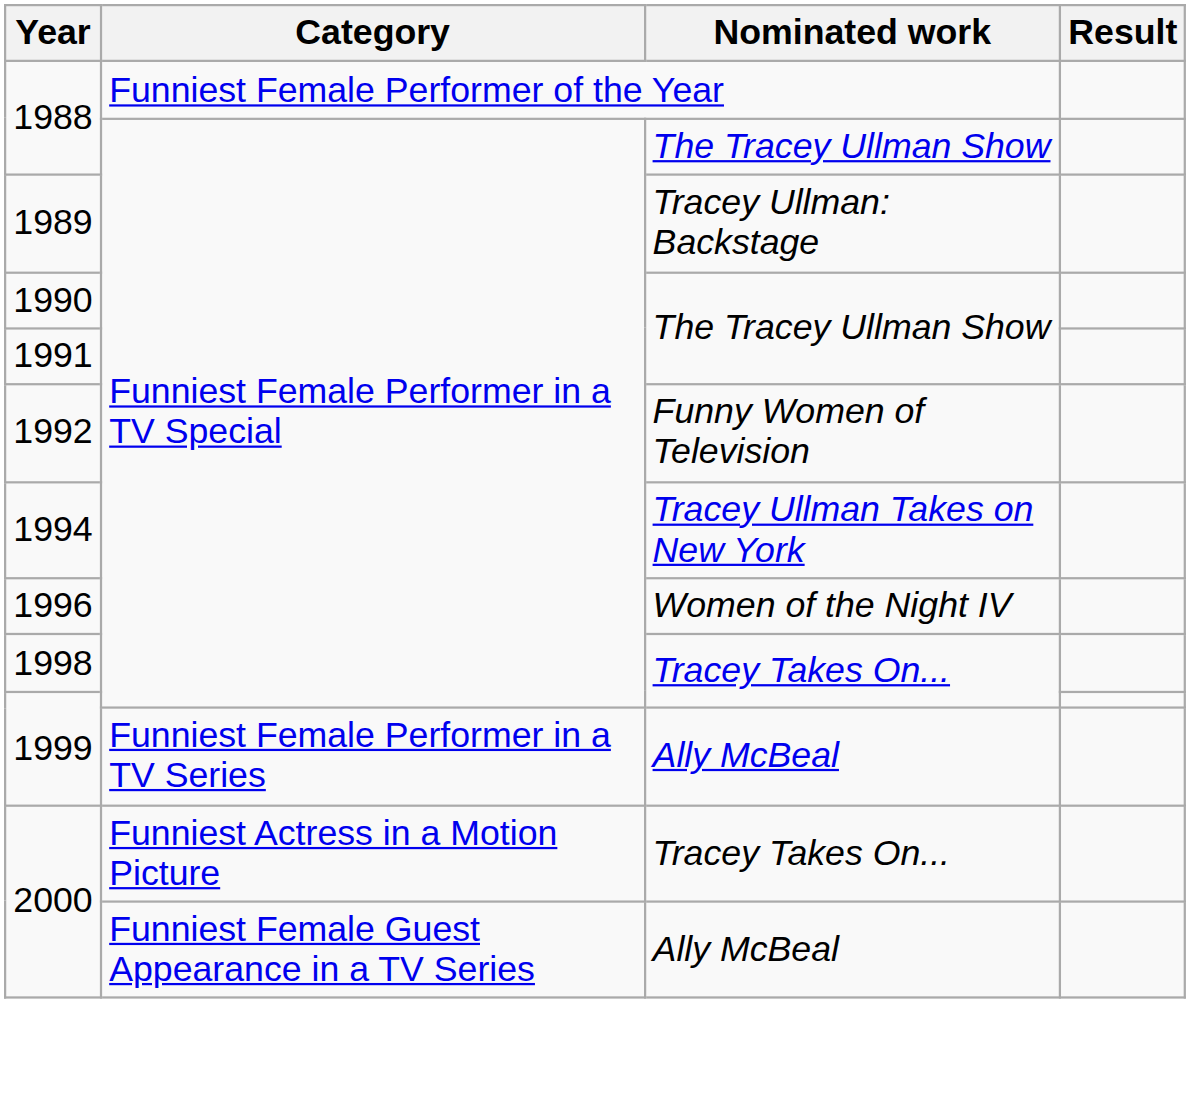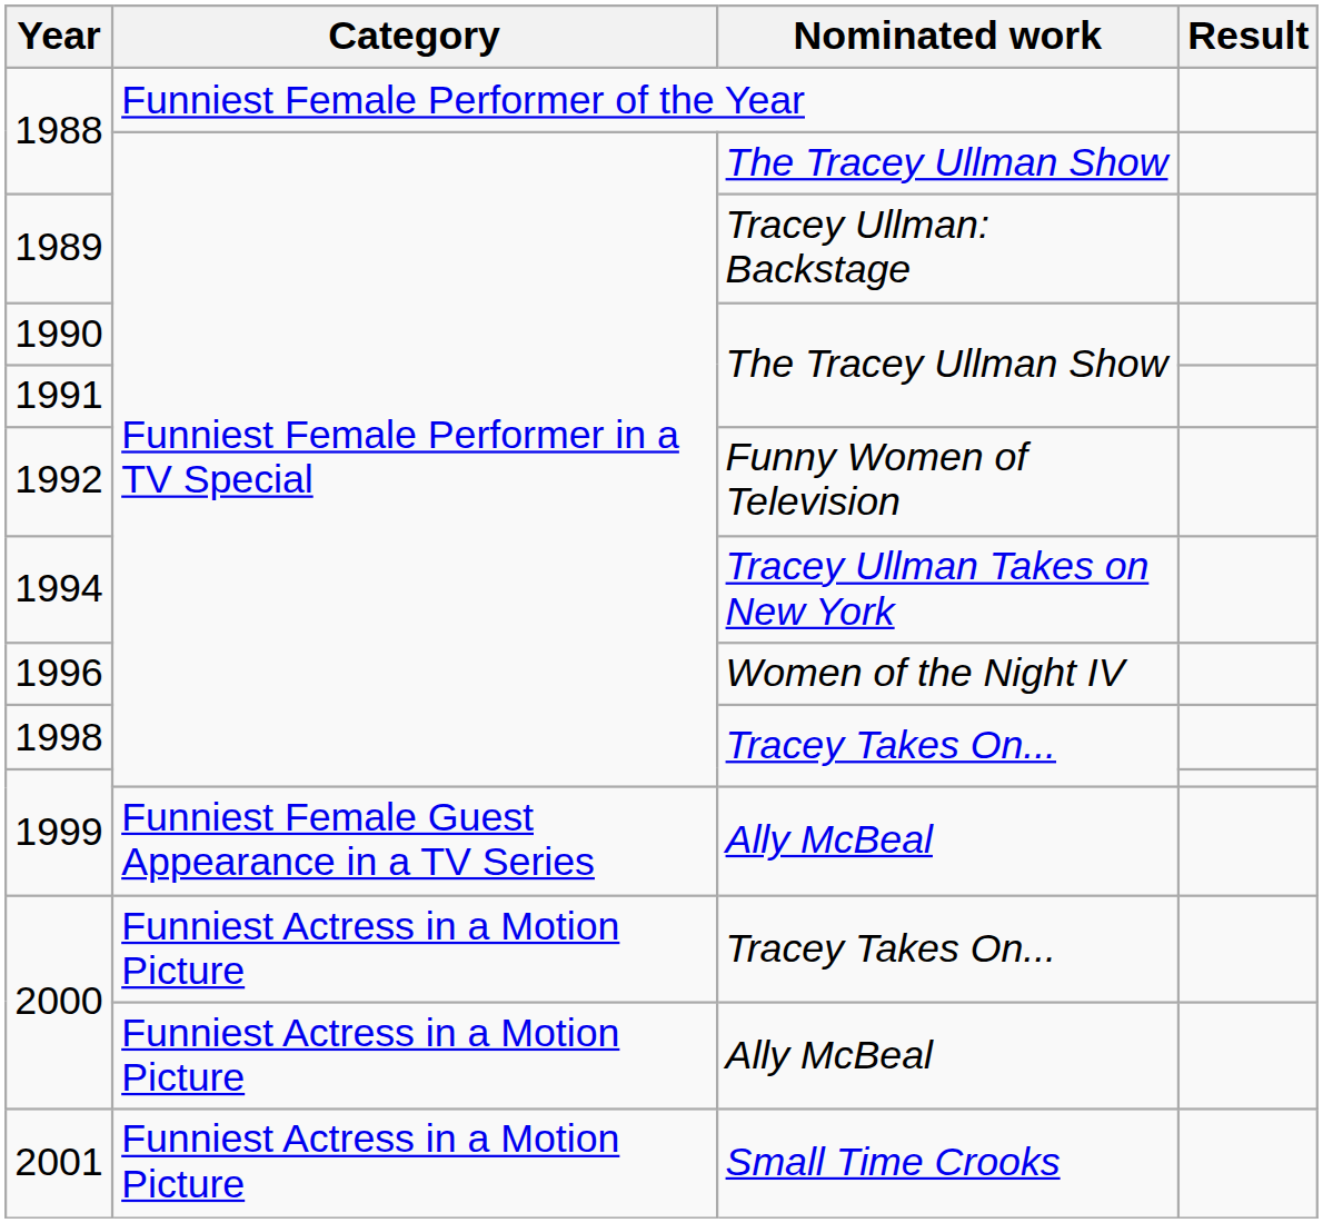1999 / Ally McBeal | Category: Funniest Female Performer in a TV Series -> Funniest Female Guest Appearance in a TV Series
2000 / Ally McBeal | Category: Funniest Female Guest Appearance in a TV Series -> Funniest Actress in a Motion Picture
+ row: 2001 | Funniest Actress in a Motion Picture | Small Time Crooks
